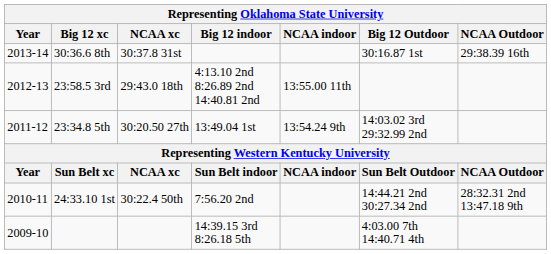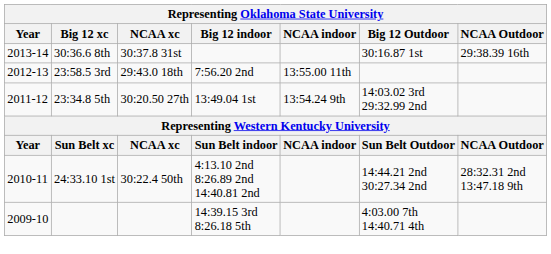23:58.5 3rd | Big 12 indoor: 4:13.10 2nd 8:26.89 2nd 14:40.81 2nd -> 7:56.20 2nd
24:33.10 1st | Big 12 indoor: 7:56.20 2nd -> 4:13.10 2nd 8:26.89 2nd 14:40.81 2nd
